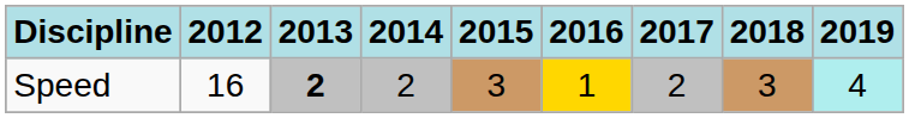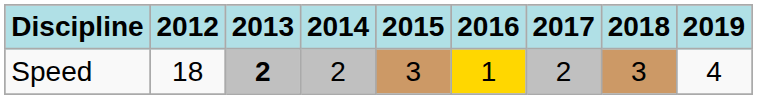Speed | 2012: 16 -> 18
Speed | 2019: paleturquoise background -> no background
